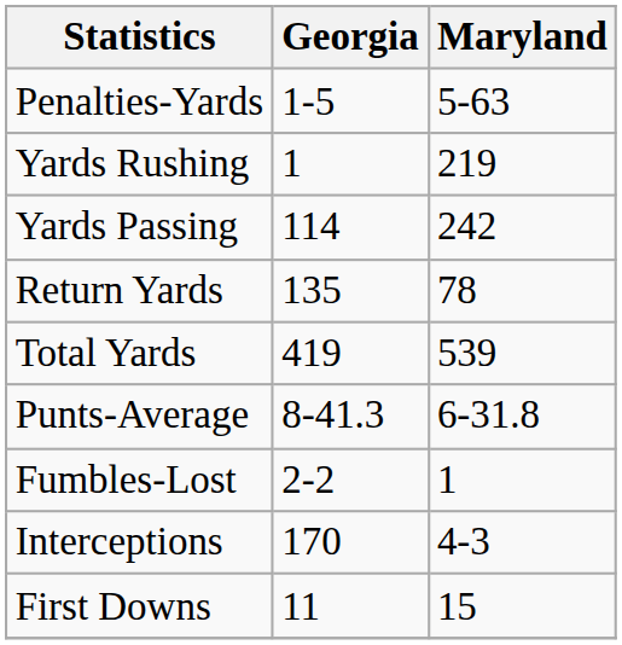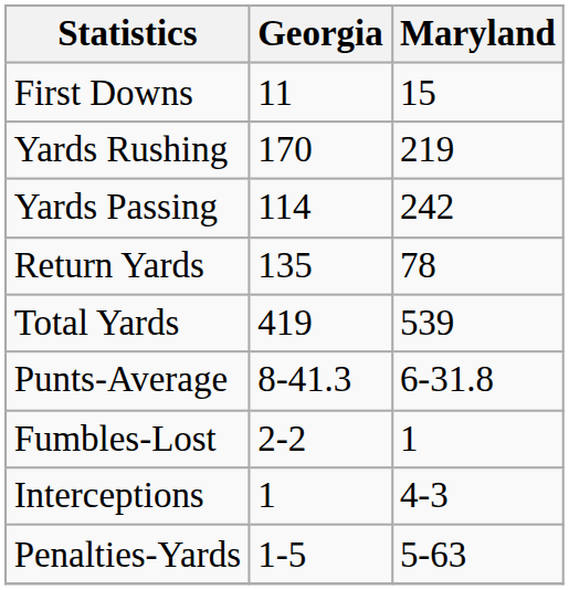rows swapped: First Downs <-> Penalties-Yards
Yards Rushing | Georgia: 1 -> 170
Interceptions | Georgia: 170 -> 1
